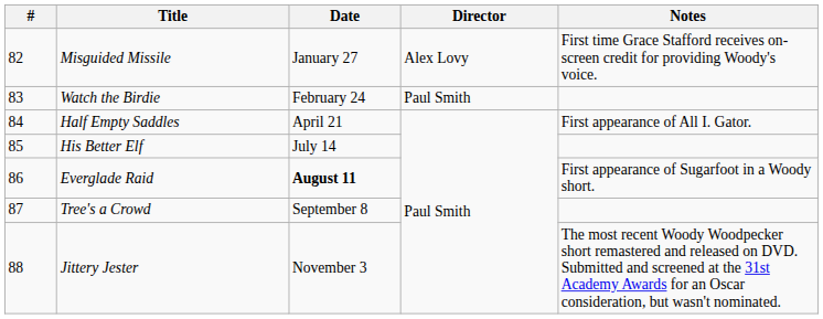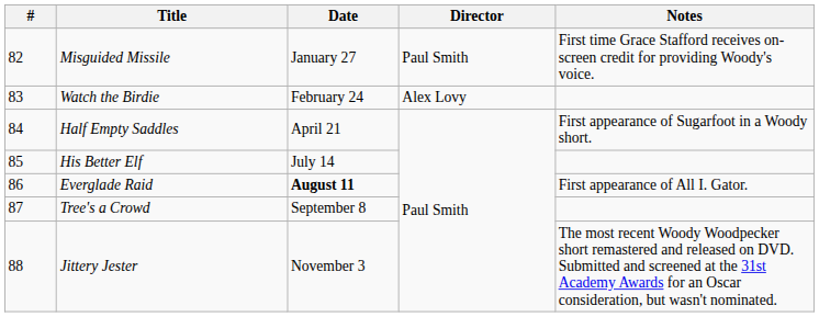Misguided Missile | Director: Alex Lovy -> Paul Smith
Watch the Birdie | Director: Paul Smith -> Alex Lovy
Half Empty Saddles | Notes: First appearance of All I. Gator. -> First appearance of Sugarfoot in a Woody short.
Everglade Raid | Notes: First appearance of Sugarfoot in a Woody short. -> First appearance of All I. Gator.
